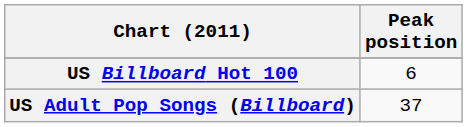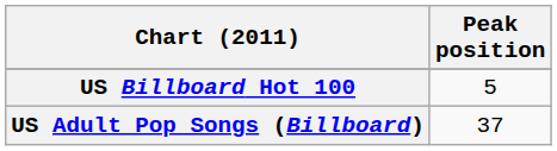US Billboard Hot 100 | Peak position: 6 -> 5
